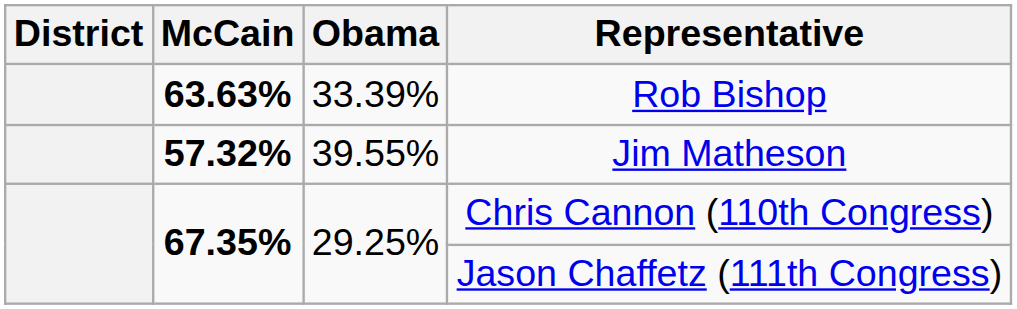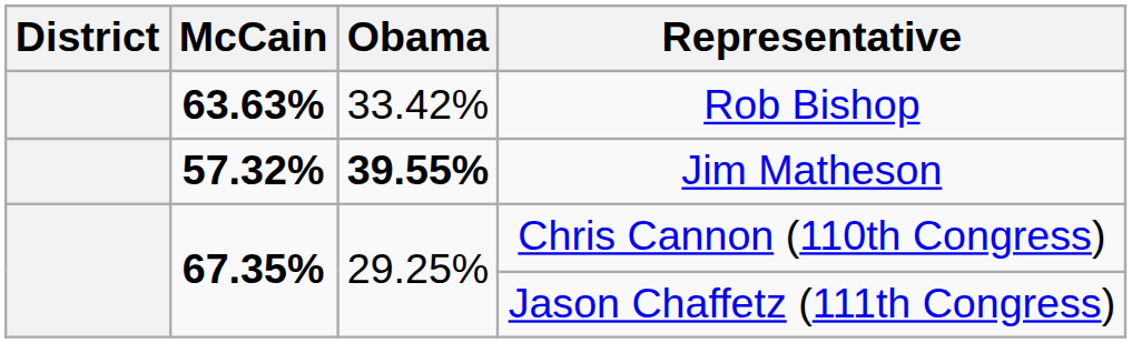Rob Bishop | Obama: 33.39% -> 33.42%
Jim Matheson | Obama: normal -> bold
